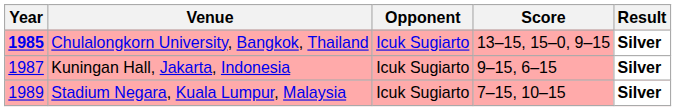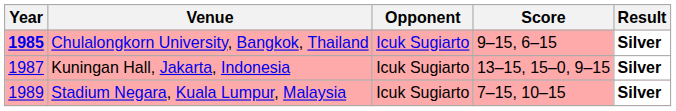Chulalongkorn University, Bangkok, Thailand | Score: 13–15, 15–0, 9–15 -> 9–15, 6–15
Kuningan Hall, Jakarta, Indonesia | Score: 9–15, 6–15 -> 13–15, 15–0, 9–15
